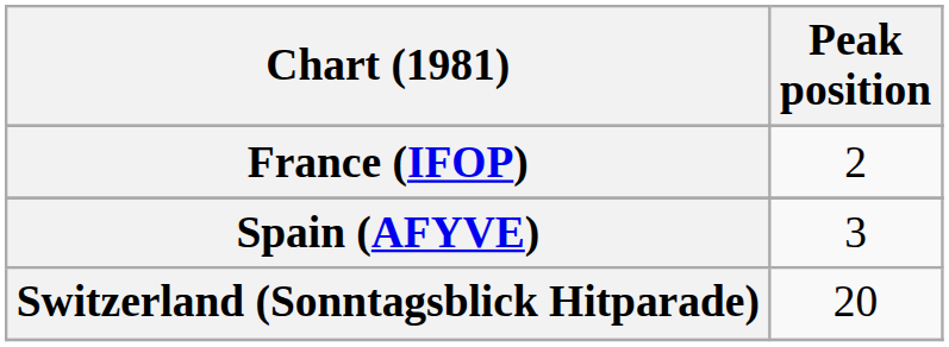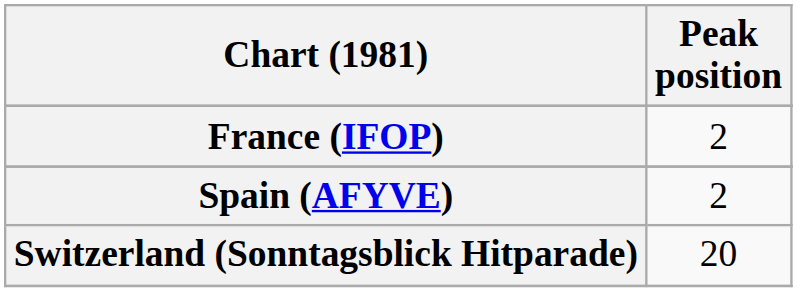Spain (AFYVE) | Peak position: 3 -> 2
